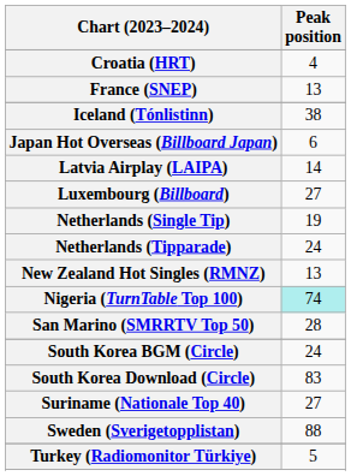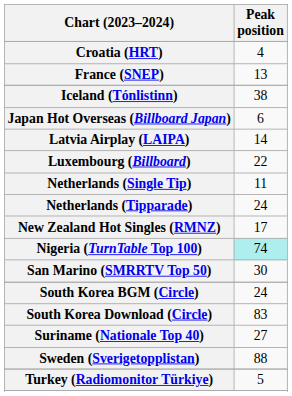Luxembourg (Billboard) | Peak position: 27 -> 22
Netherlands (Single Tip) | Peak position: 19 -> 11
New Zealand Hot Singles (RMNZ) | Peak position: 13 -> 17
San Marino (SMRRTV Top 50) | Peak position: 28 -> 30
